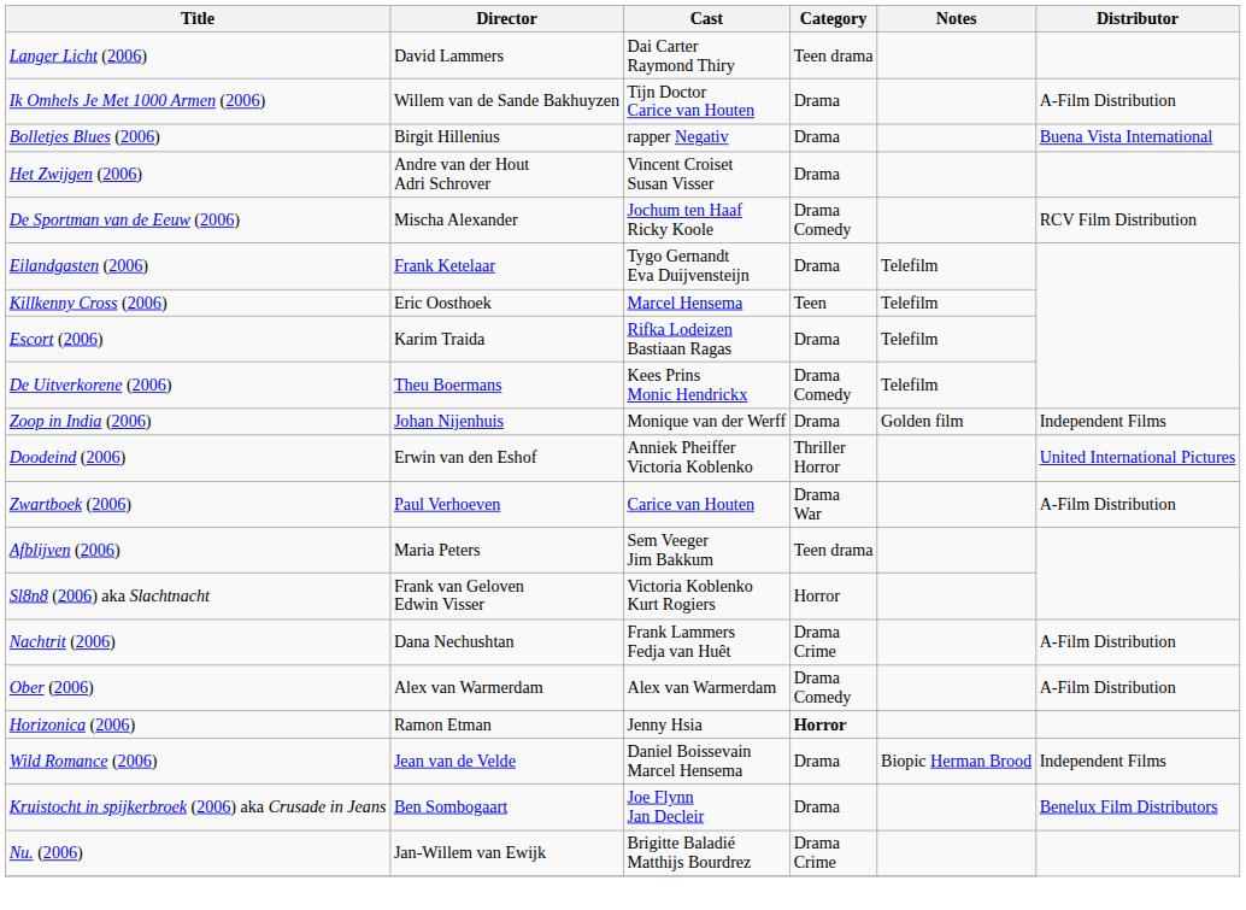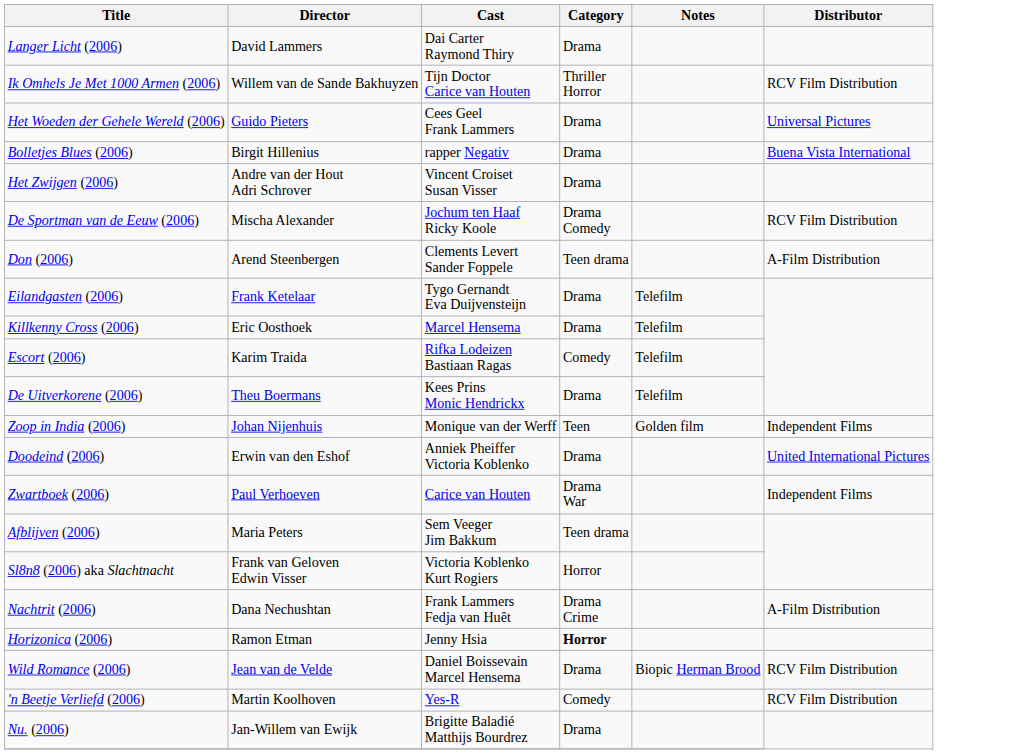Langer Licht (2006) | Category: Teen drama -> Drama
Ik Omhels Je Met 1000 Armen (2006) | Category: Drama -> Thriller Horror
Ik Omhels Je Met 1000 Armen (2006) | Distributor: A-Film Distribution -> RCV Film Distribution
+ row: Het Woeden der Gehele Wereld (2006) | Guido Pieters | Cees Geel Frank Lammers | Drama | Universal Pictures
+ row: Don (2006) | Arend Steenbergen | Clements Levert Sander Foppele | Teen drama | A-Film Distribution
Killkenny Cross (2006) | Category: Teen -> Drama
Escort (2006) | Category: Drama -> Comedy
De Uitverkorene (2006) | Category: Drama Comedy -> Drama
Zoop in India (2006) | Category: Drama -> Teen
Doodeind (2006) | Category: Thriller Horror -> Drama
Zwartboek (2006) | Distributor: A-Film Distribution -> Independent Films
- row: Ober (2006) | Alex van Warmerdam | Alex van Warmerdam | Drama Comedy | A-Film Distribution
Wild Romance (2006) | Distributor: Independent Films -> RCV Film Distribution
- row: Kruistocht in spijkerbroek (2006) aka Crusade in Jeans | Ben Sombogaart | Joe Flynn Jan Decleir | Drama | Benelux Film Distributors
+ row: 'n Beetje Verliefd (2006) | Martin Koolhoven | Yes-R | Comedy | RCV Film Distribution
Nu. (2006) | Category: Drama Crime -> Drama
